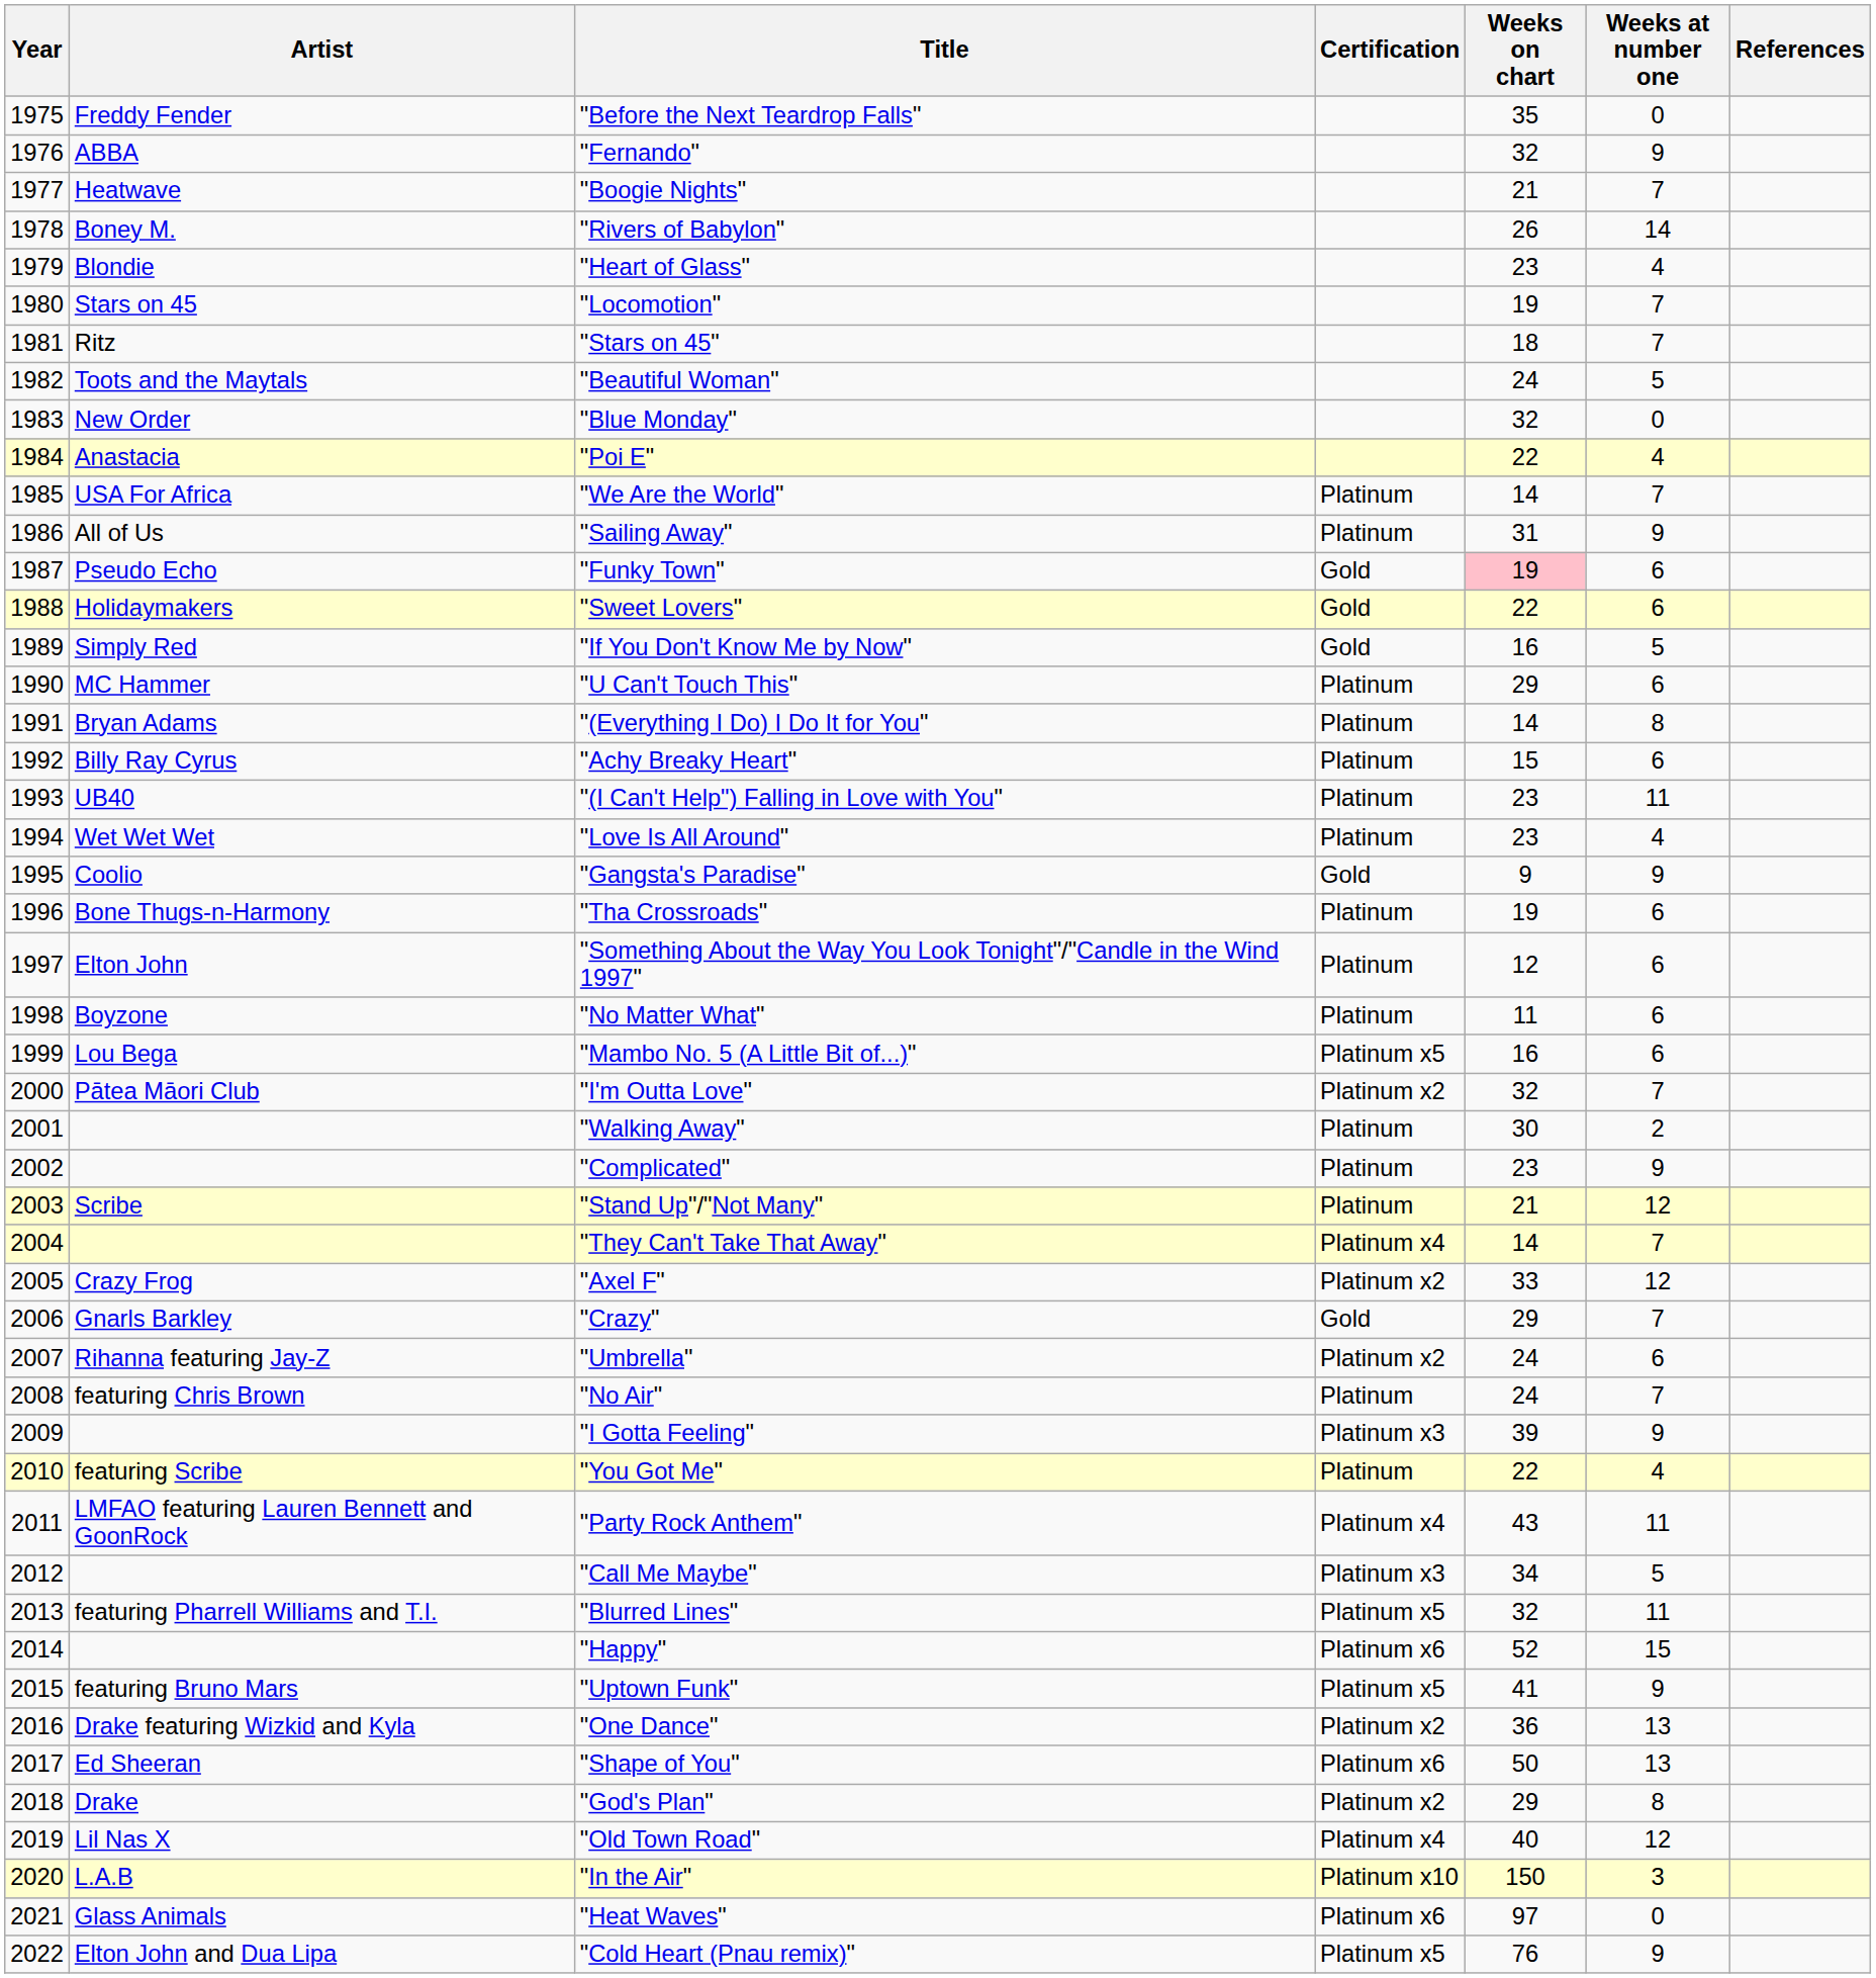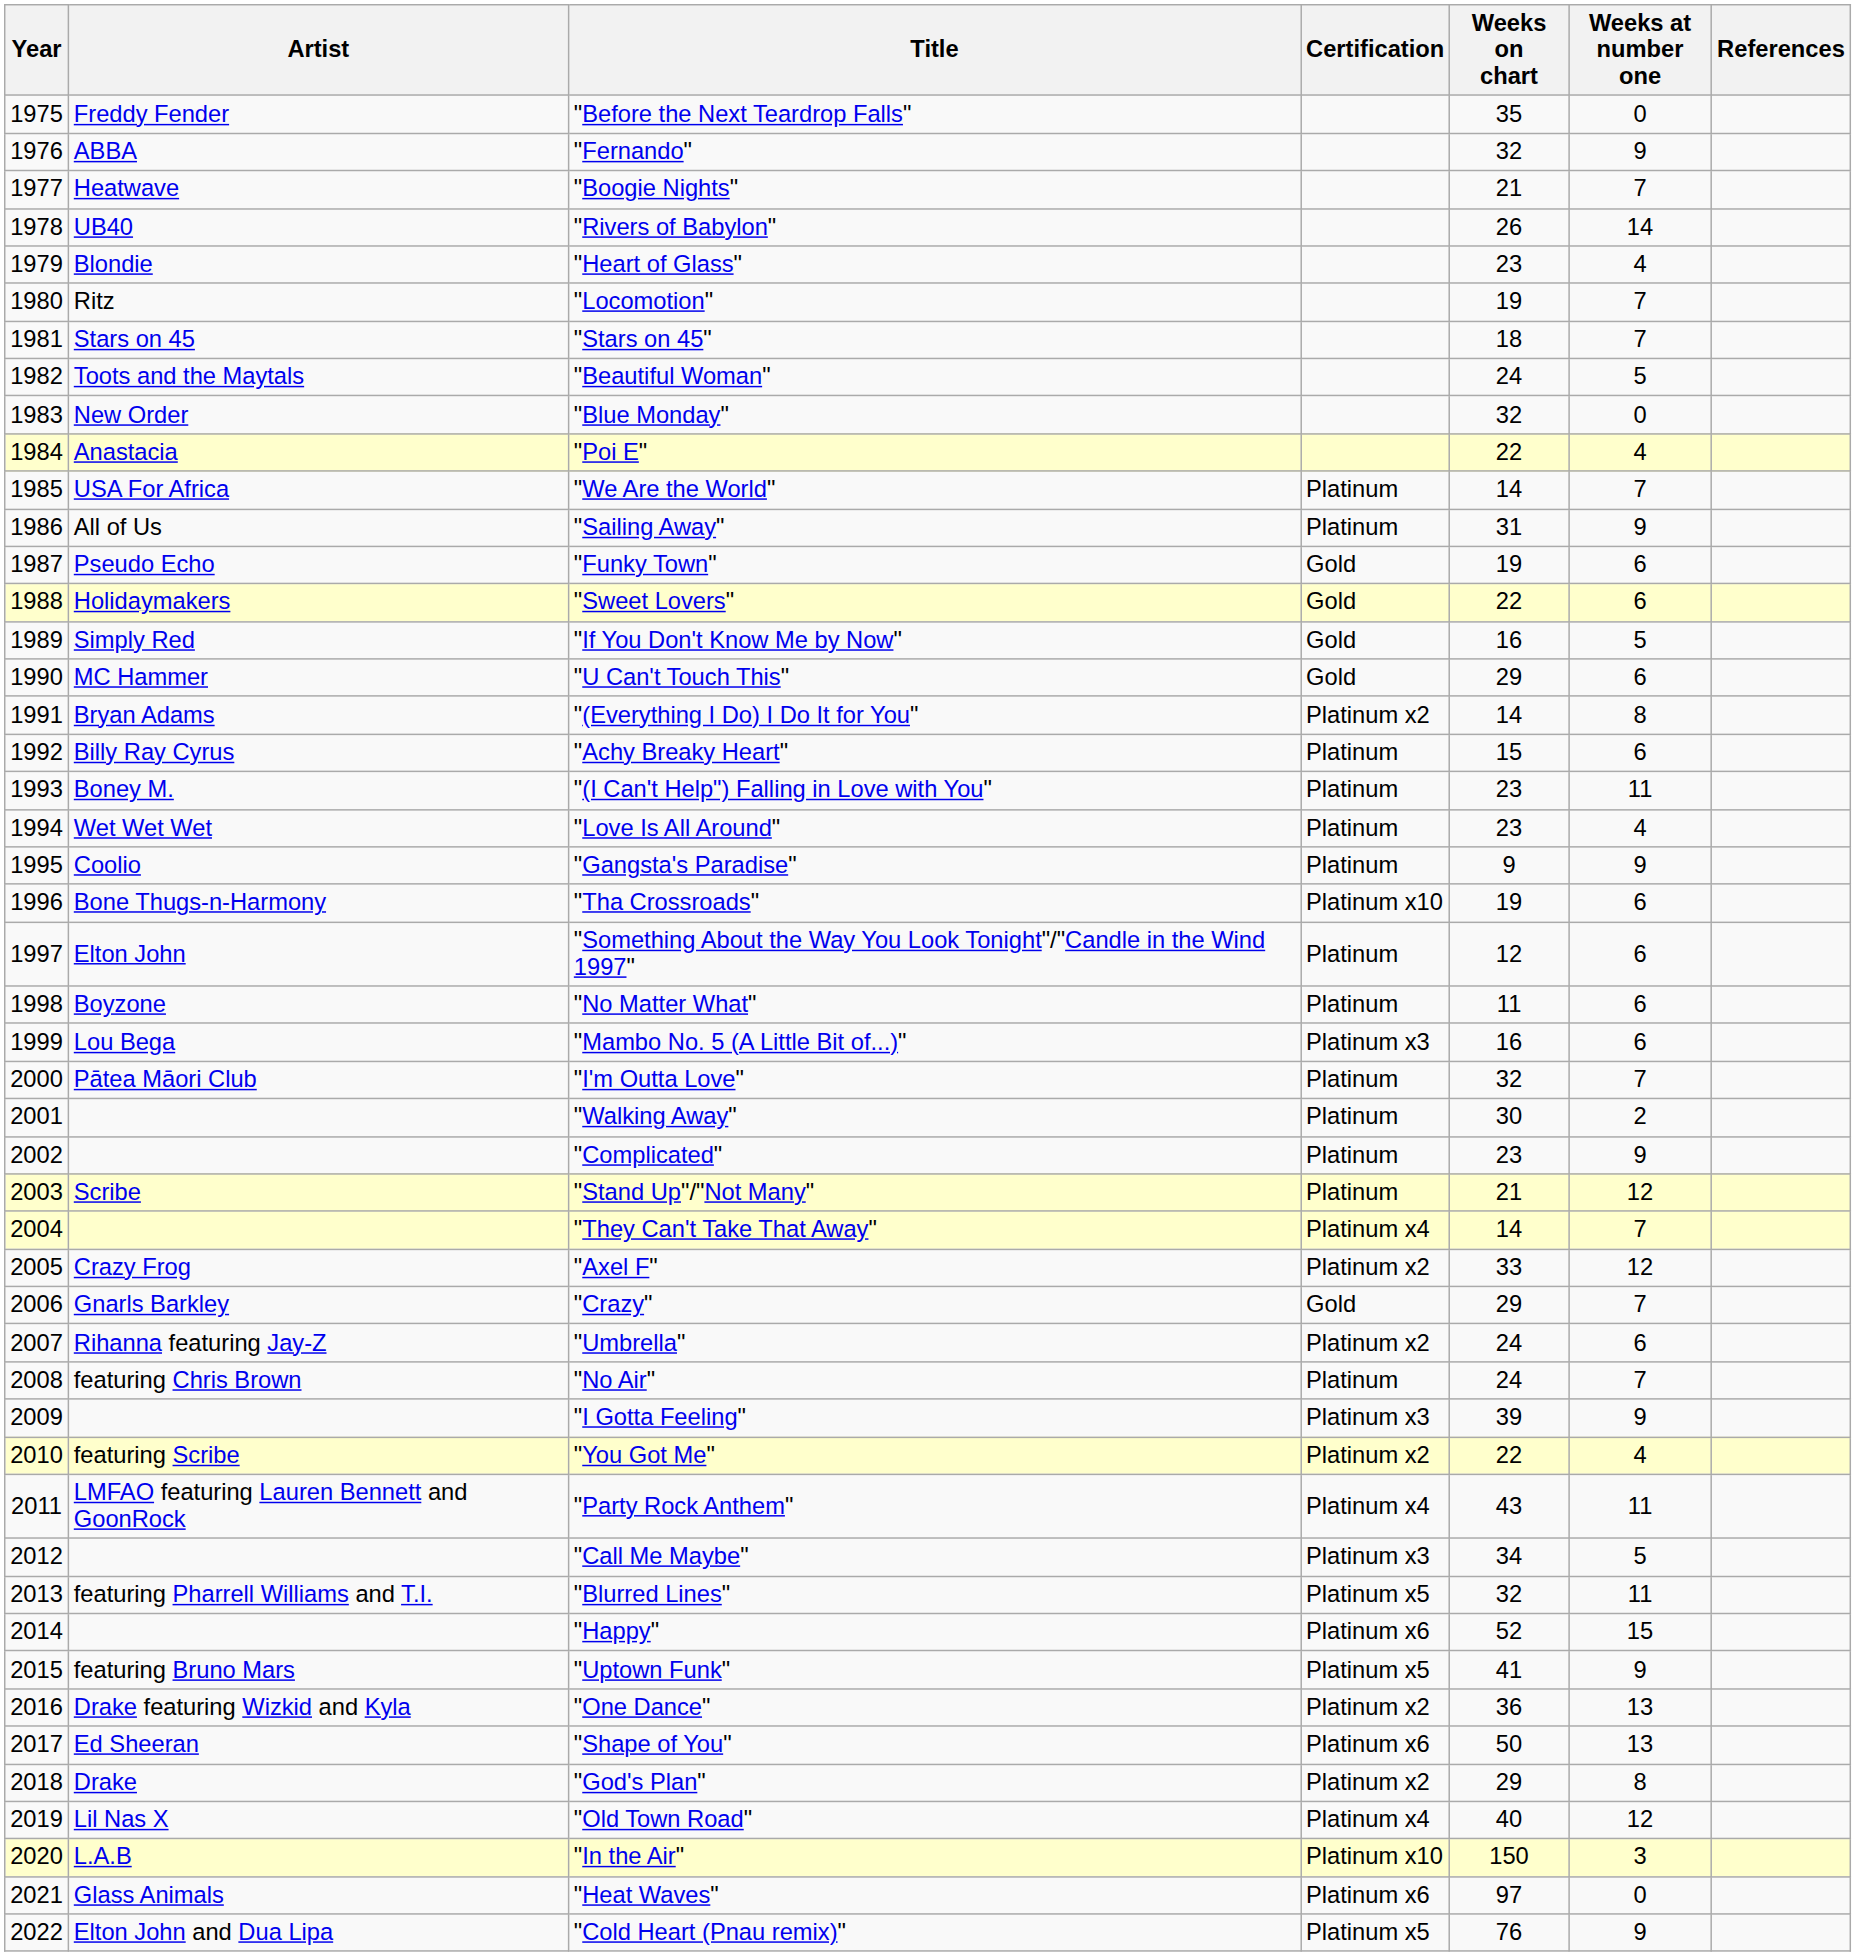"Rivers of Babylon" | Artist: Boney M. -> UB40
"Locomotion" | Artist: Stars on 45 -> Ritz
"Stars on 45" | Artist: Ritz -> Stars on 45
"Funky Town" | Weeks on chart: pink background -> no background
"U Can't Touch This" | Certification: Platinum -> Gold
"(Everything I Do) I Do It for You" | Certification: Platinum -> Platinum x2
"(I Can't Help") Falling in Love with You" | Artist: UB40 -> Boney M.
"Gangsta's Paradise" | Certification: Gold -> Platinum
"Tha Crossroads" | Certification: Platinum -> Platinum x10
"Mambo No. 5 (A Little Bit of...)" | Certification: Platinum x5 -> Platinum x3
"I'm Outta Love" | Certification: Platinum x2 -> Platinum
"You Got Me" | Certification: Platinum -> Platinum x2
